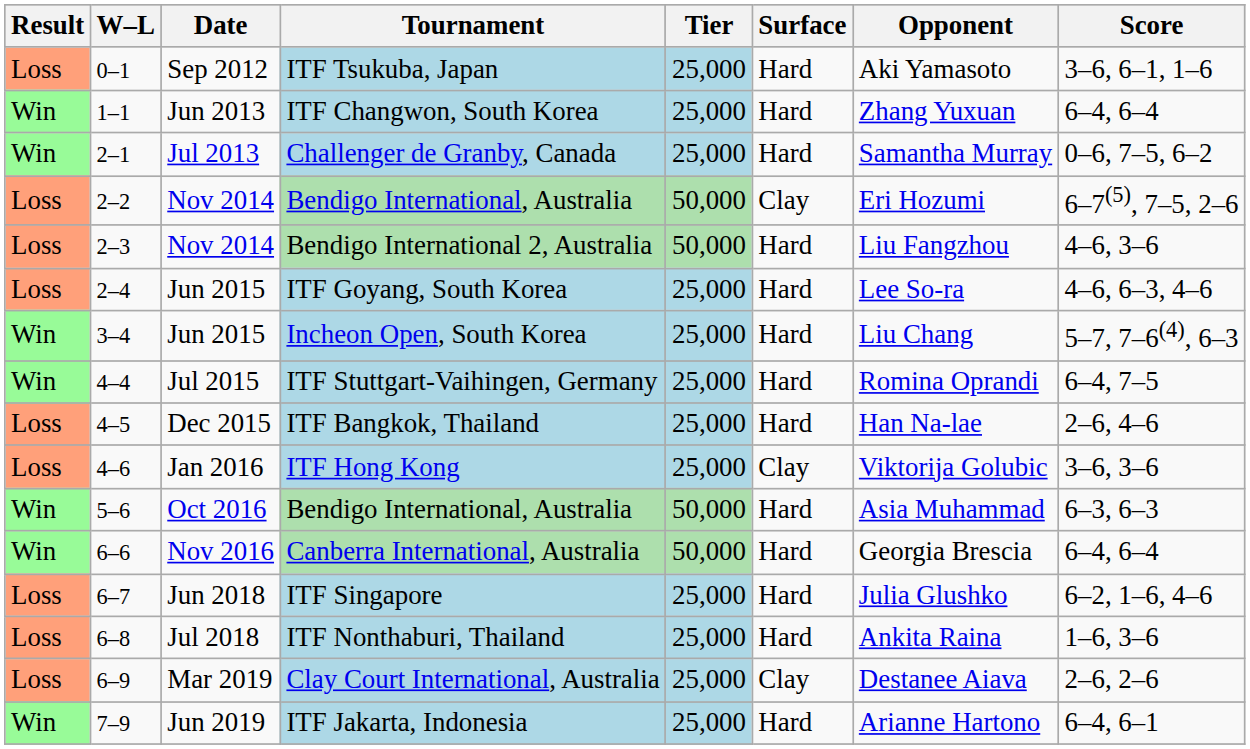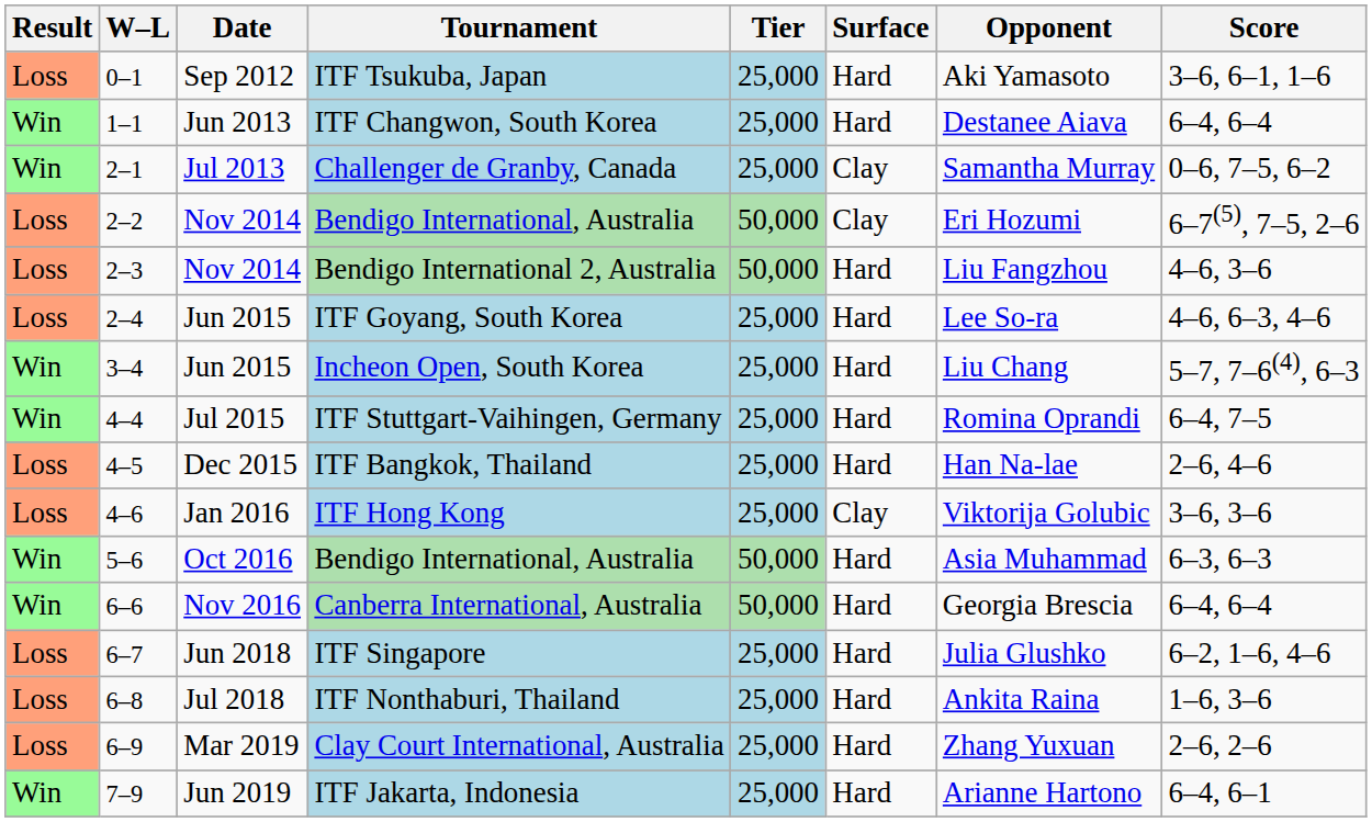ITF Changwon, South Korea | Opponent: Zhang Yuxuan -> Destanee Aiava
Challenger de Granby, Canada | Surface: Hard -> Clay
Clay Court International, Australia | Surface: Clay -> Hard
Clay Court International, Australia | Opponent: Destanee Aiava -> Zhang Yuxuan
